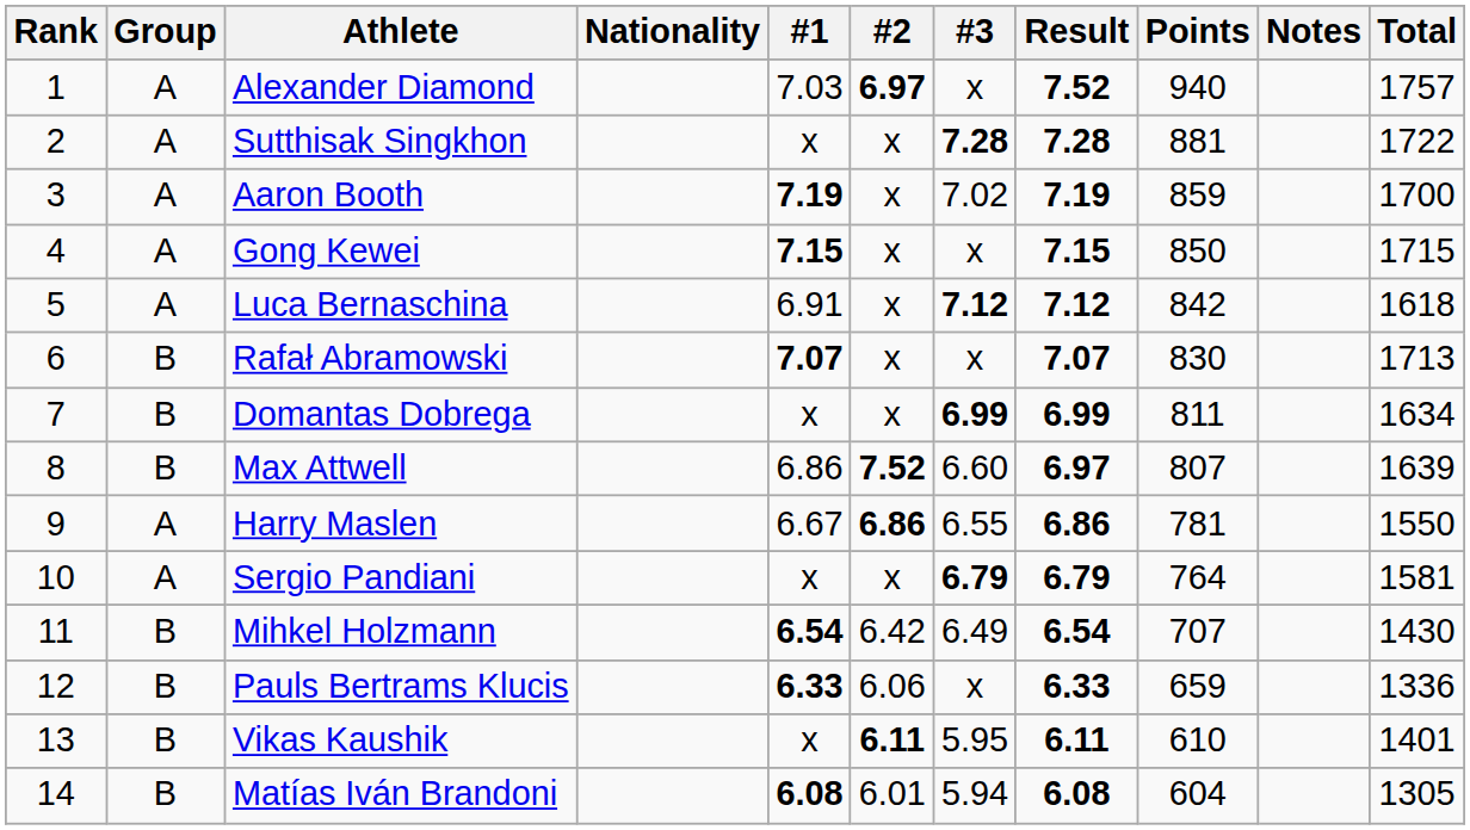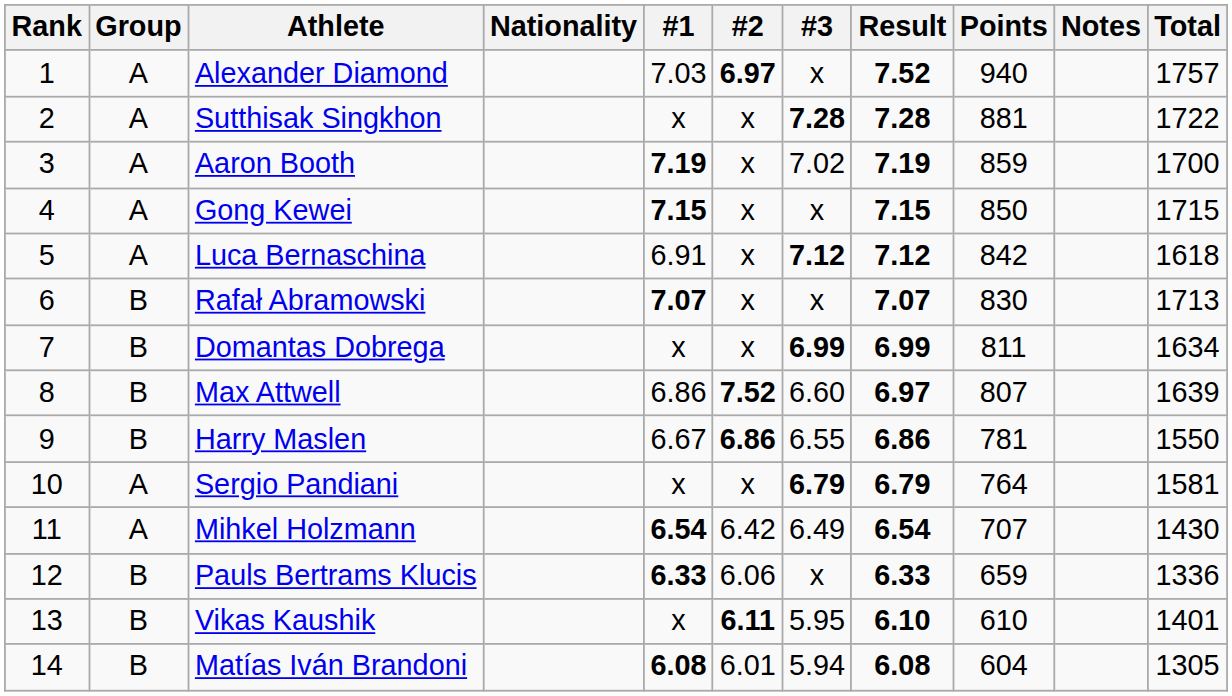Harry Maslen | Group: A -> B
Mihkel Holzmann | Group: B -> A
Vikas Kaushik | Result: 6.11 -> 6.10
